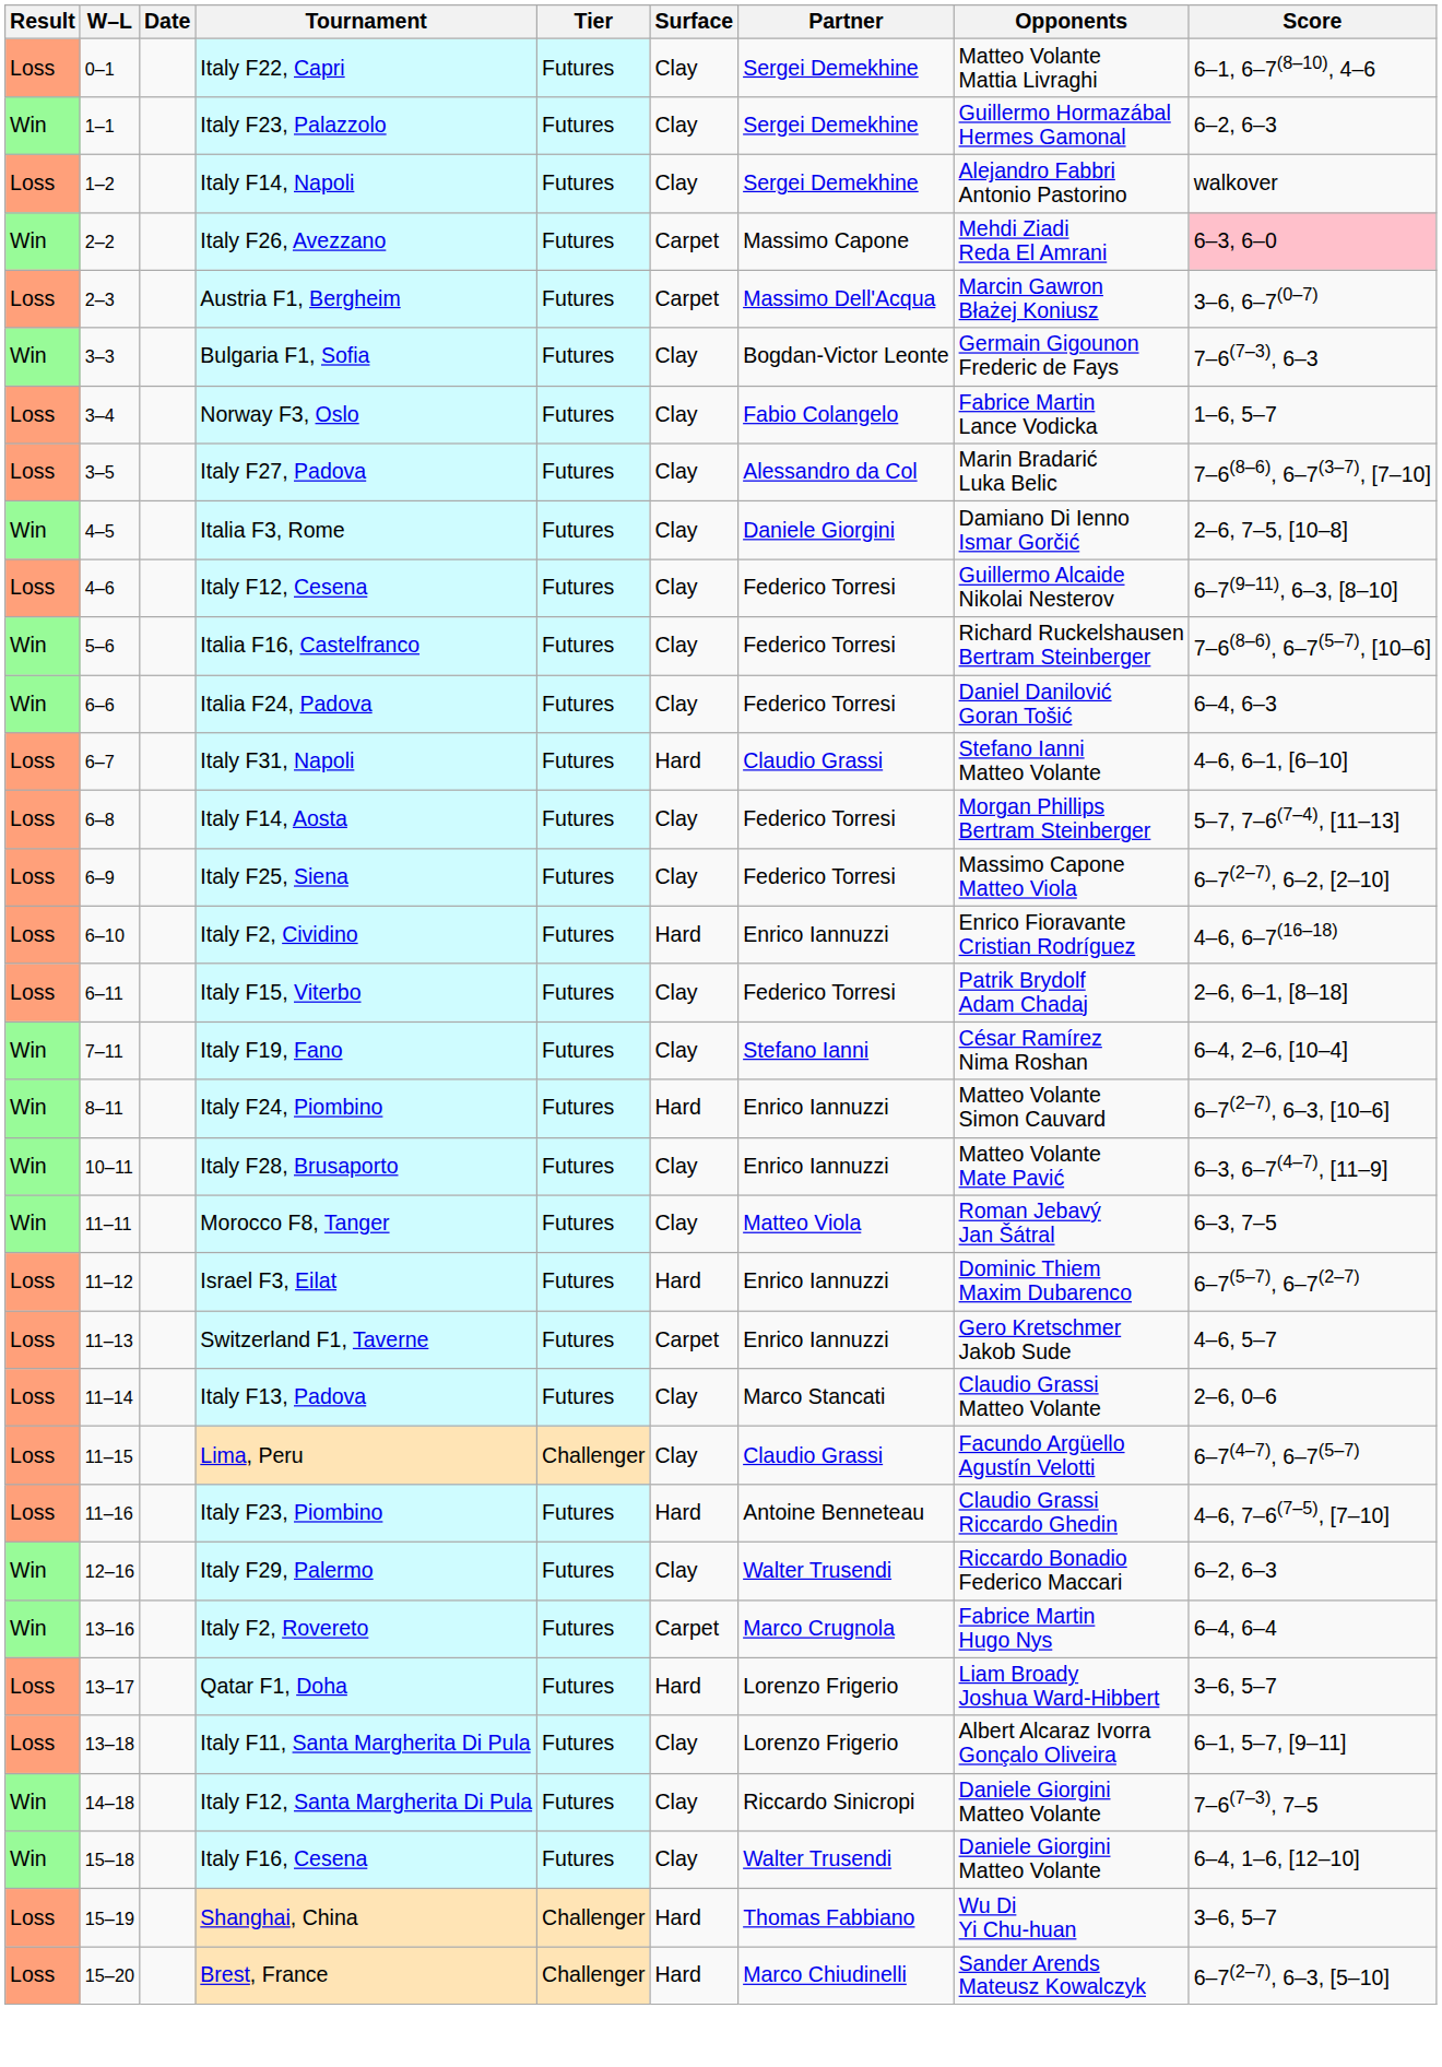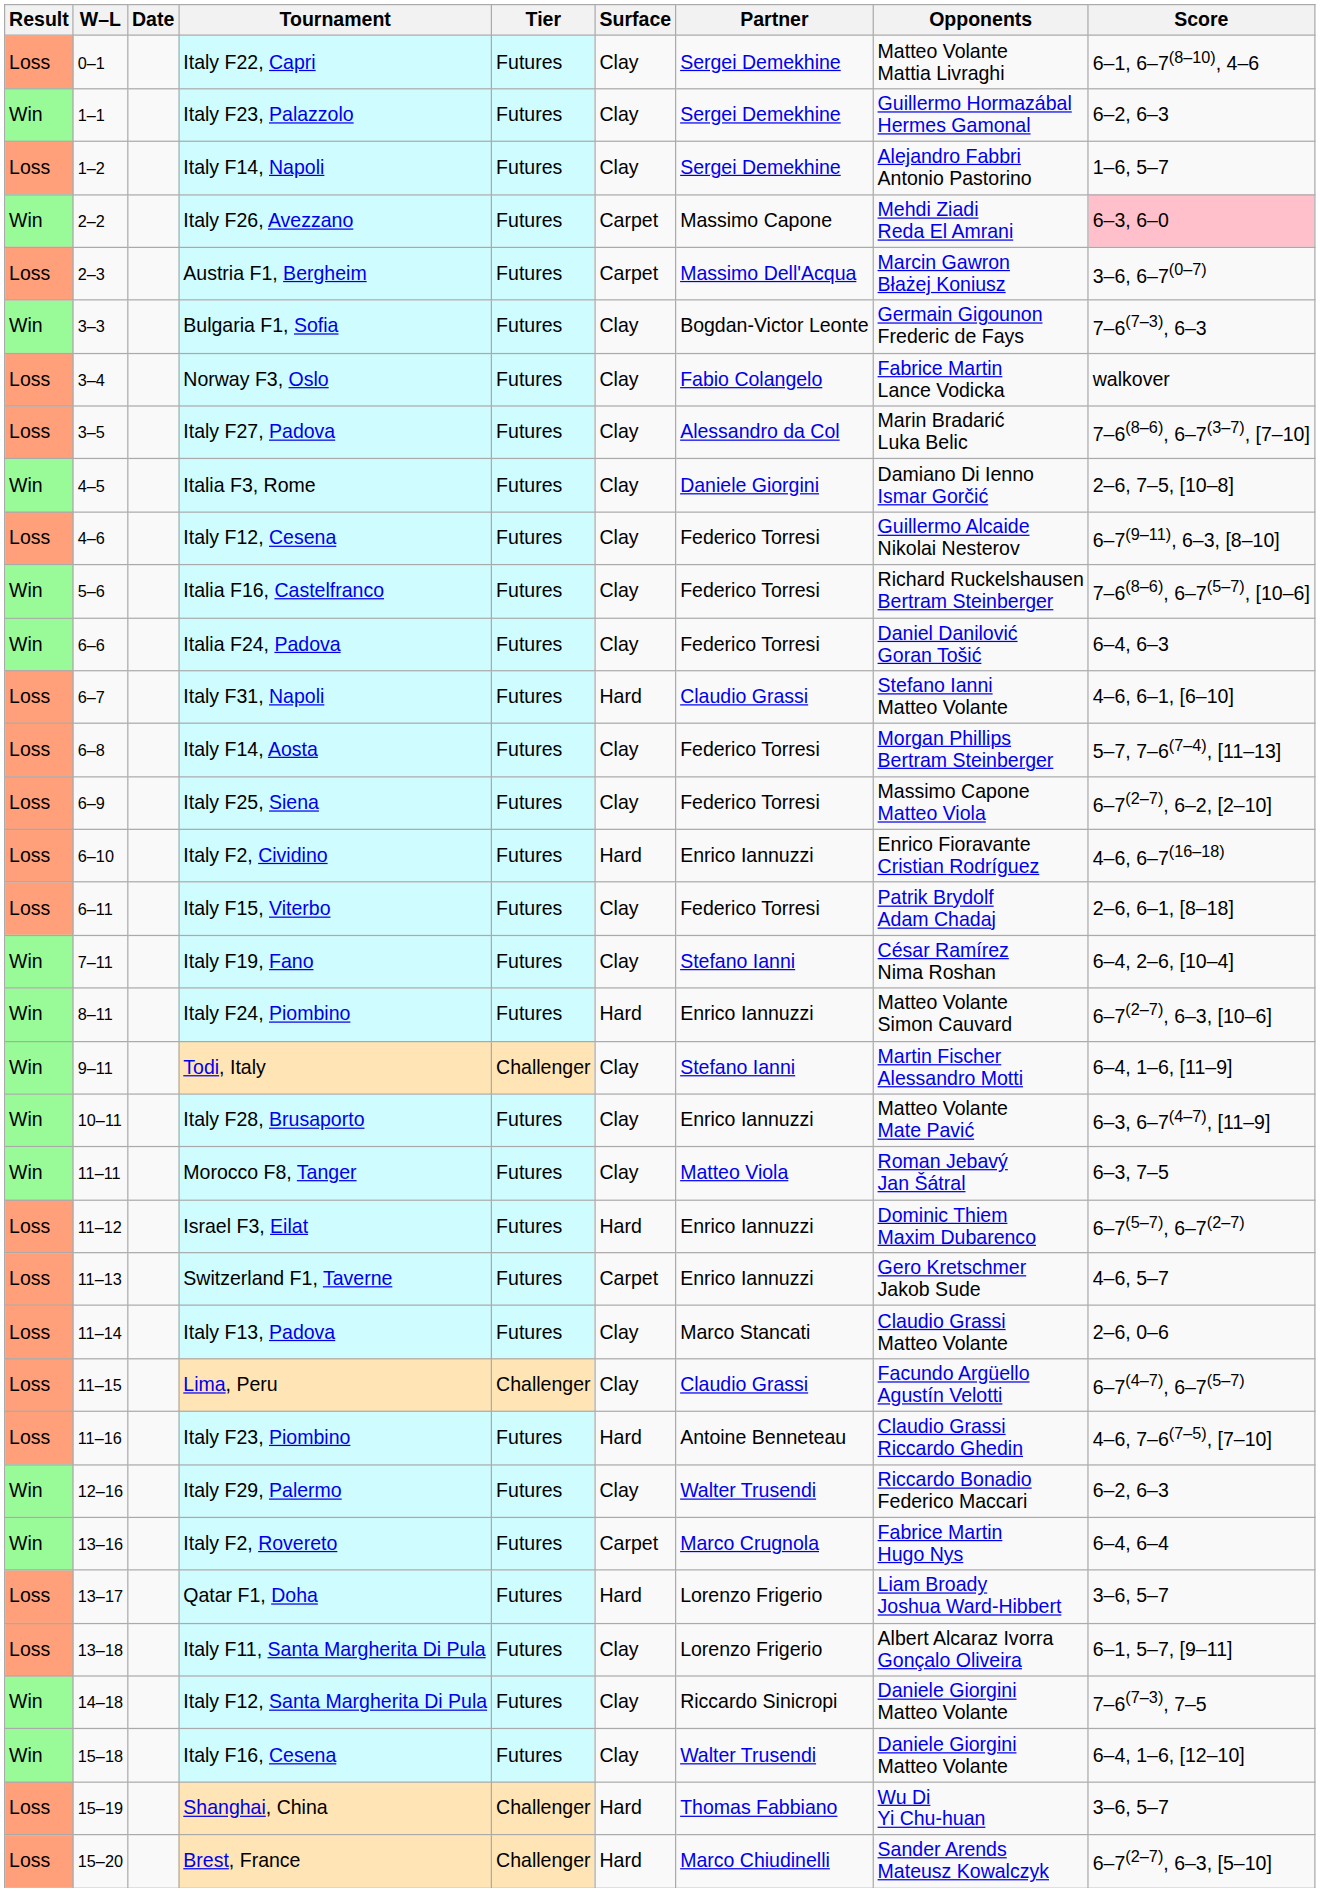Italy F14, Napoli | Score: walkover -> 1–6, 5–7
Norway F3, Oslo | Score: 1–6, 5–7 -> walkover
+ row: Win | 9–11 | Todi, Italy | Challenger | Clay | Stefano Ianni | Martin Fischer Alessandro Motti | 6–4, 1–6, [11–9]
